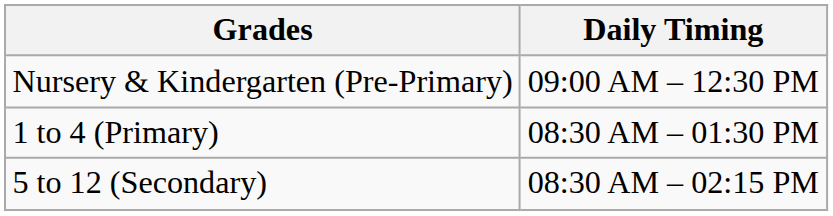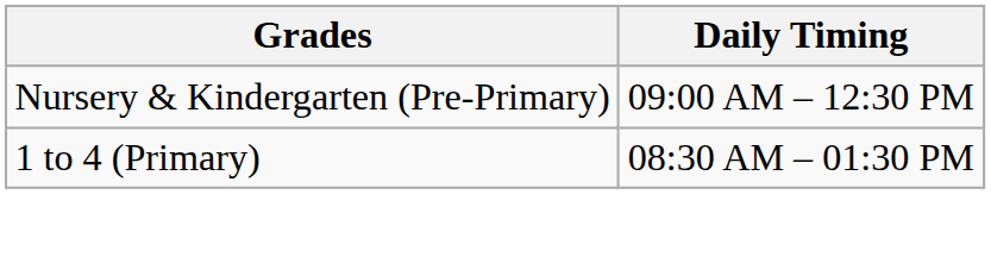- row: 5 to 12 (Secondary) | 08:30 AM – 02:15 PM
